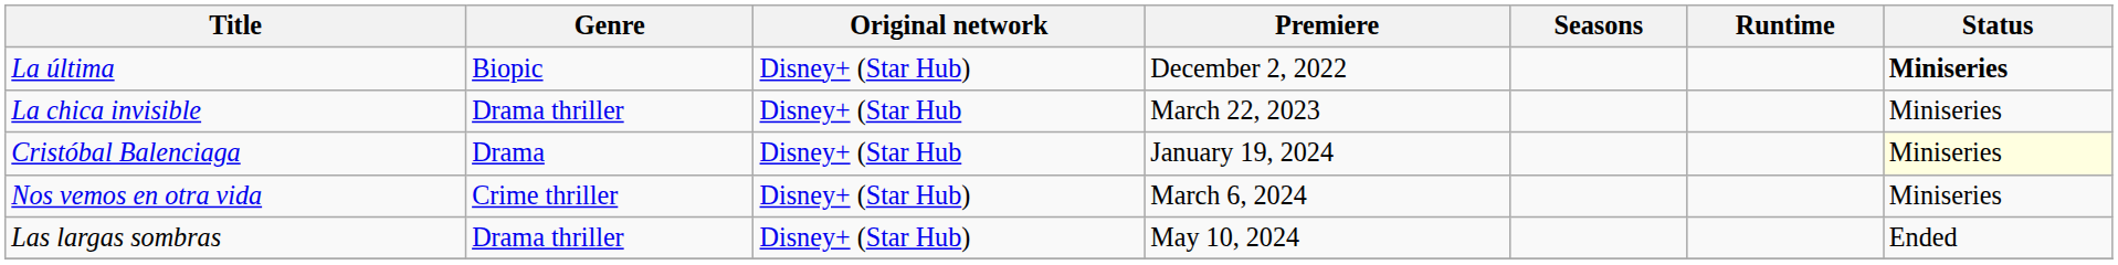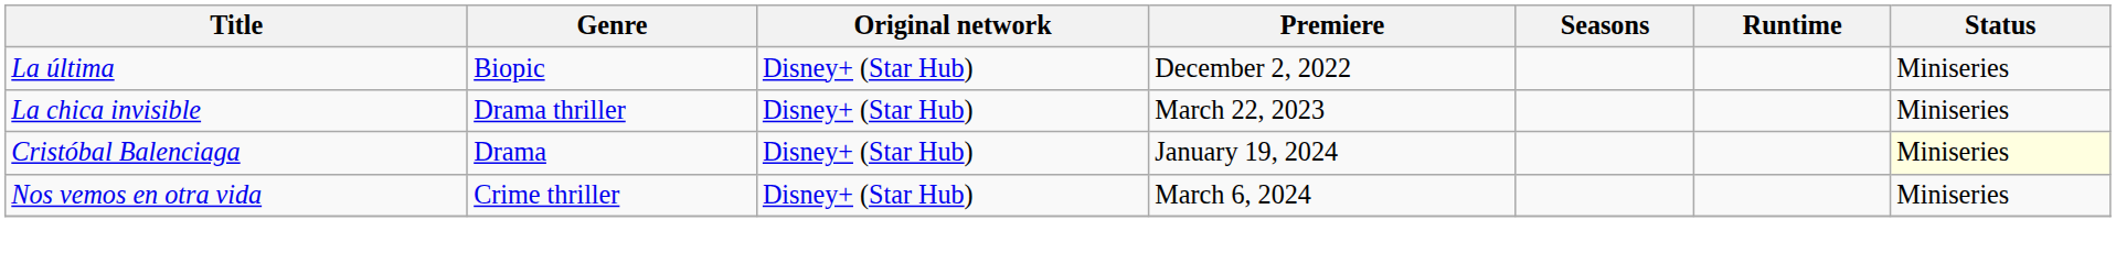La última | Status: bold -> normal
La chica invisible | Original network: Disney+ (Star Hub -> Disney+ (Star Hub)
Cristóbal Balenciaga | Original network: Disney+ (Star Hub -> Disney+ (Star Hub)
- row: Las largas sombras | Drama thriller | Disney+ (Star Hub) | May 10, 2024 | Ended
